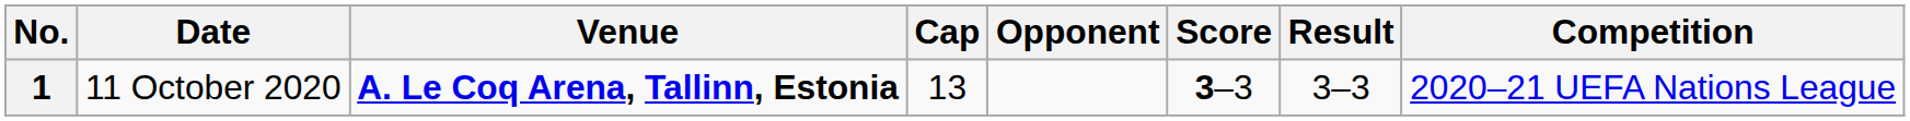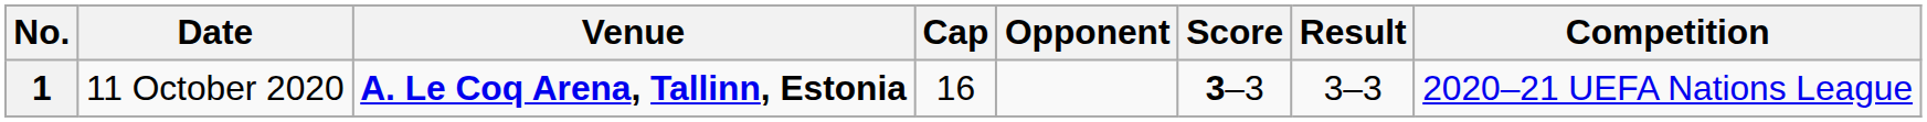1 | Cap: 13 -> 16
